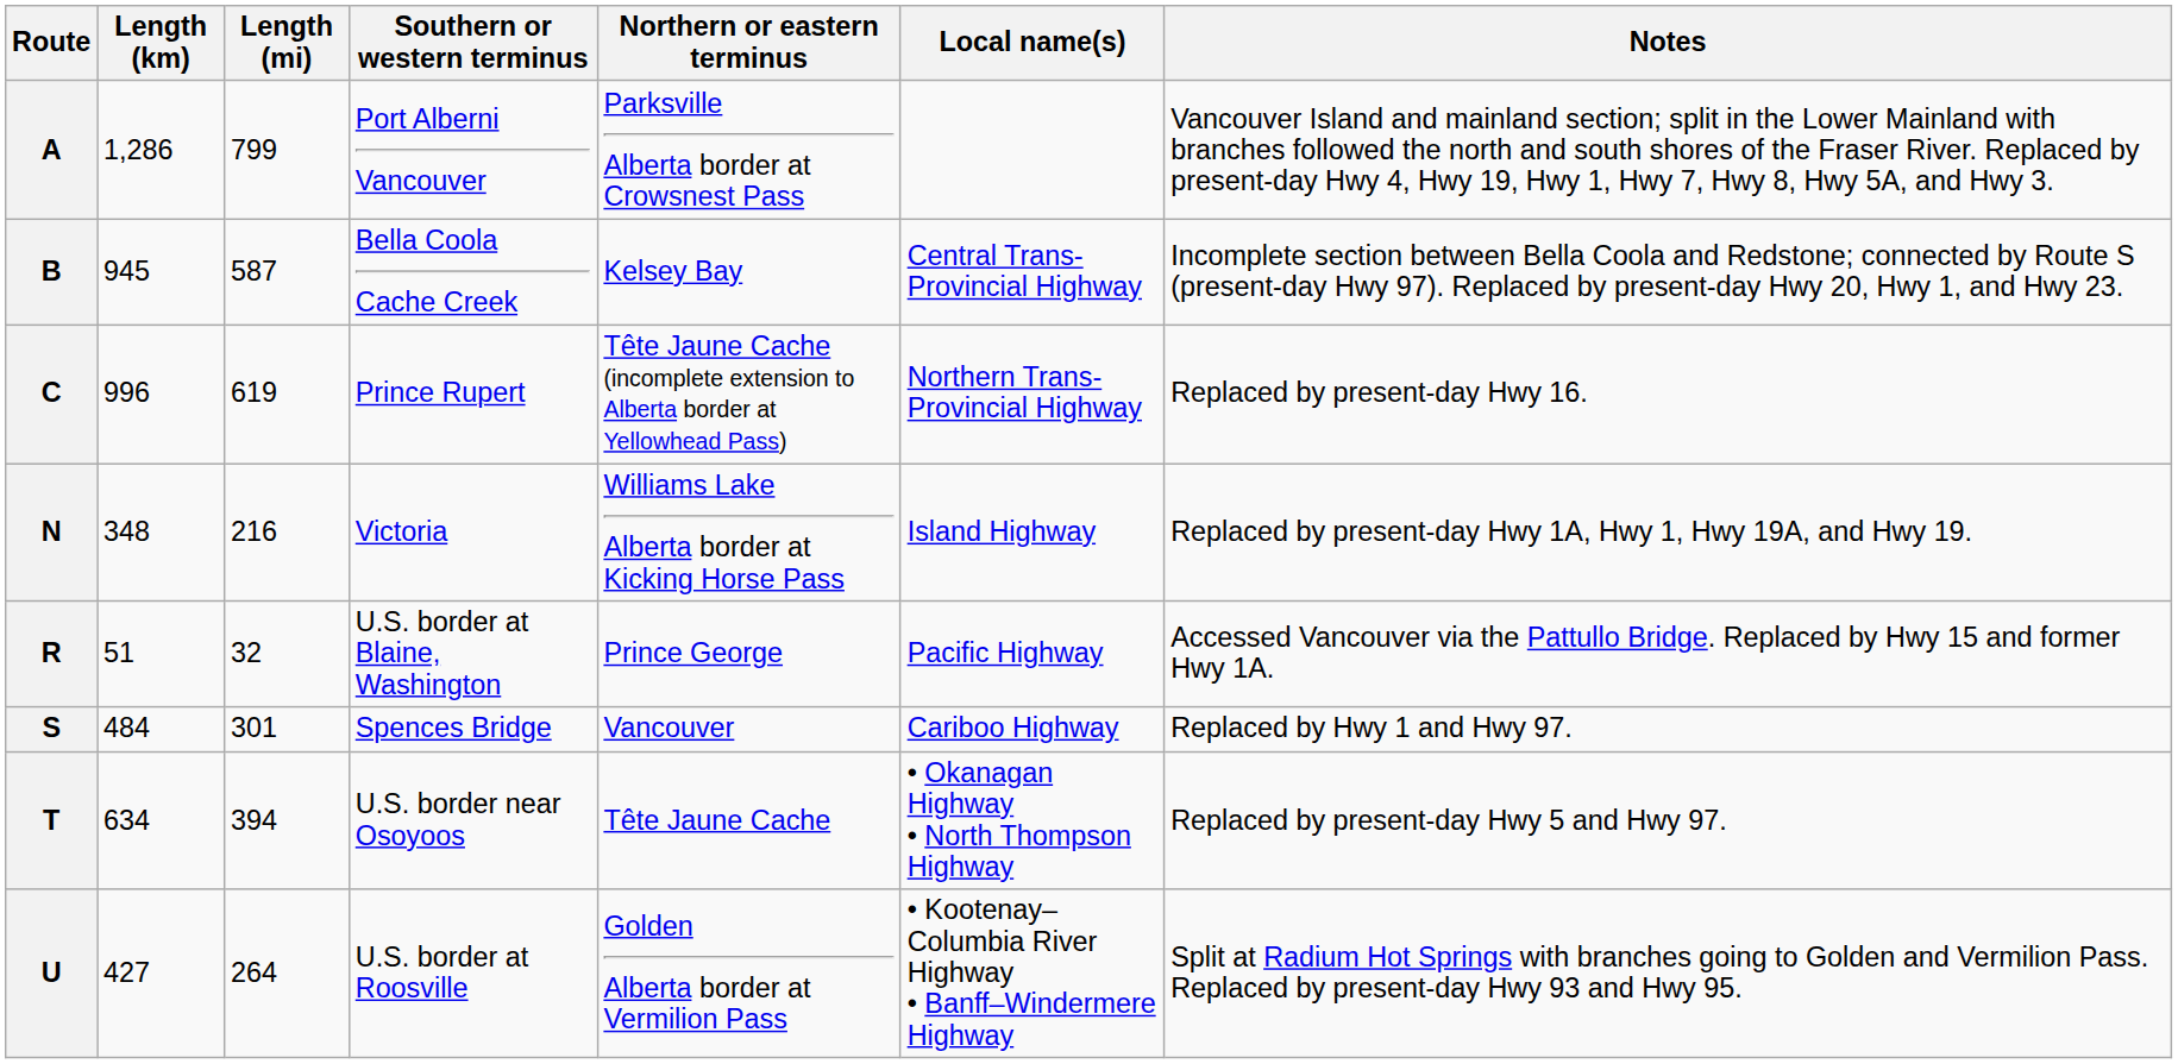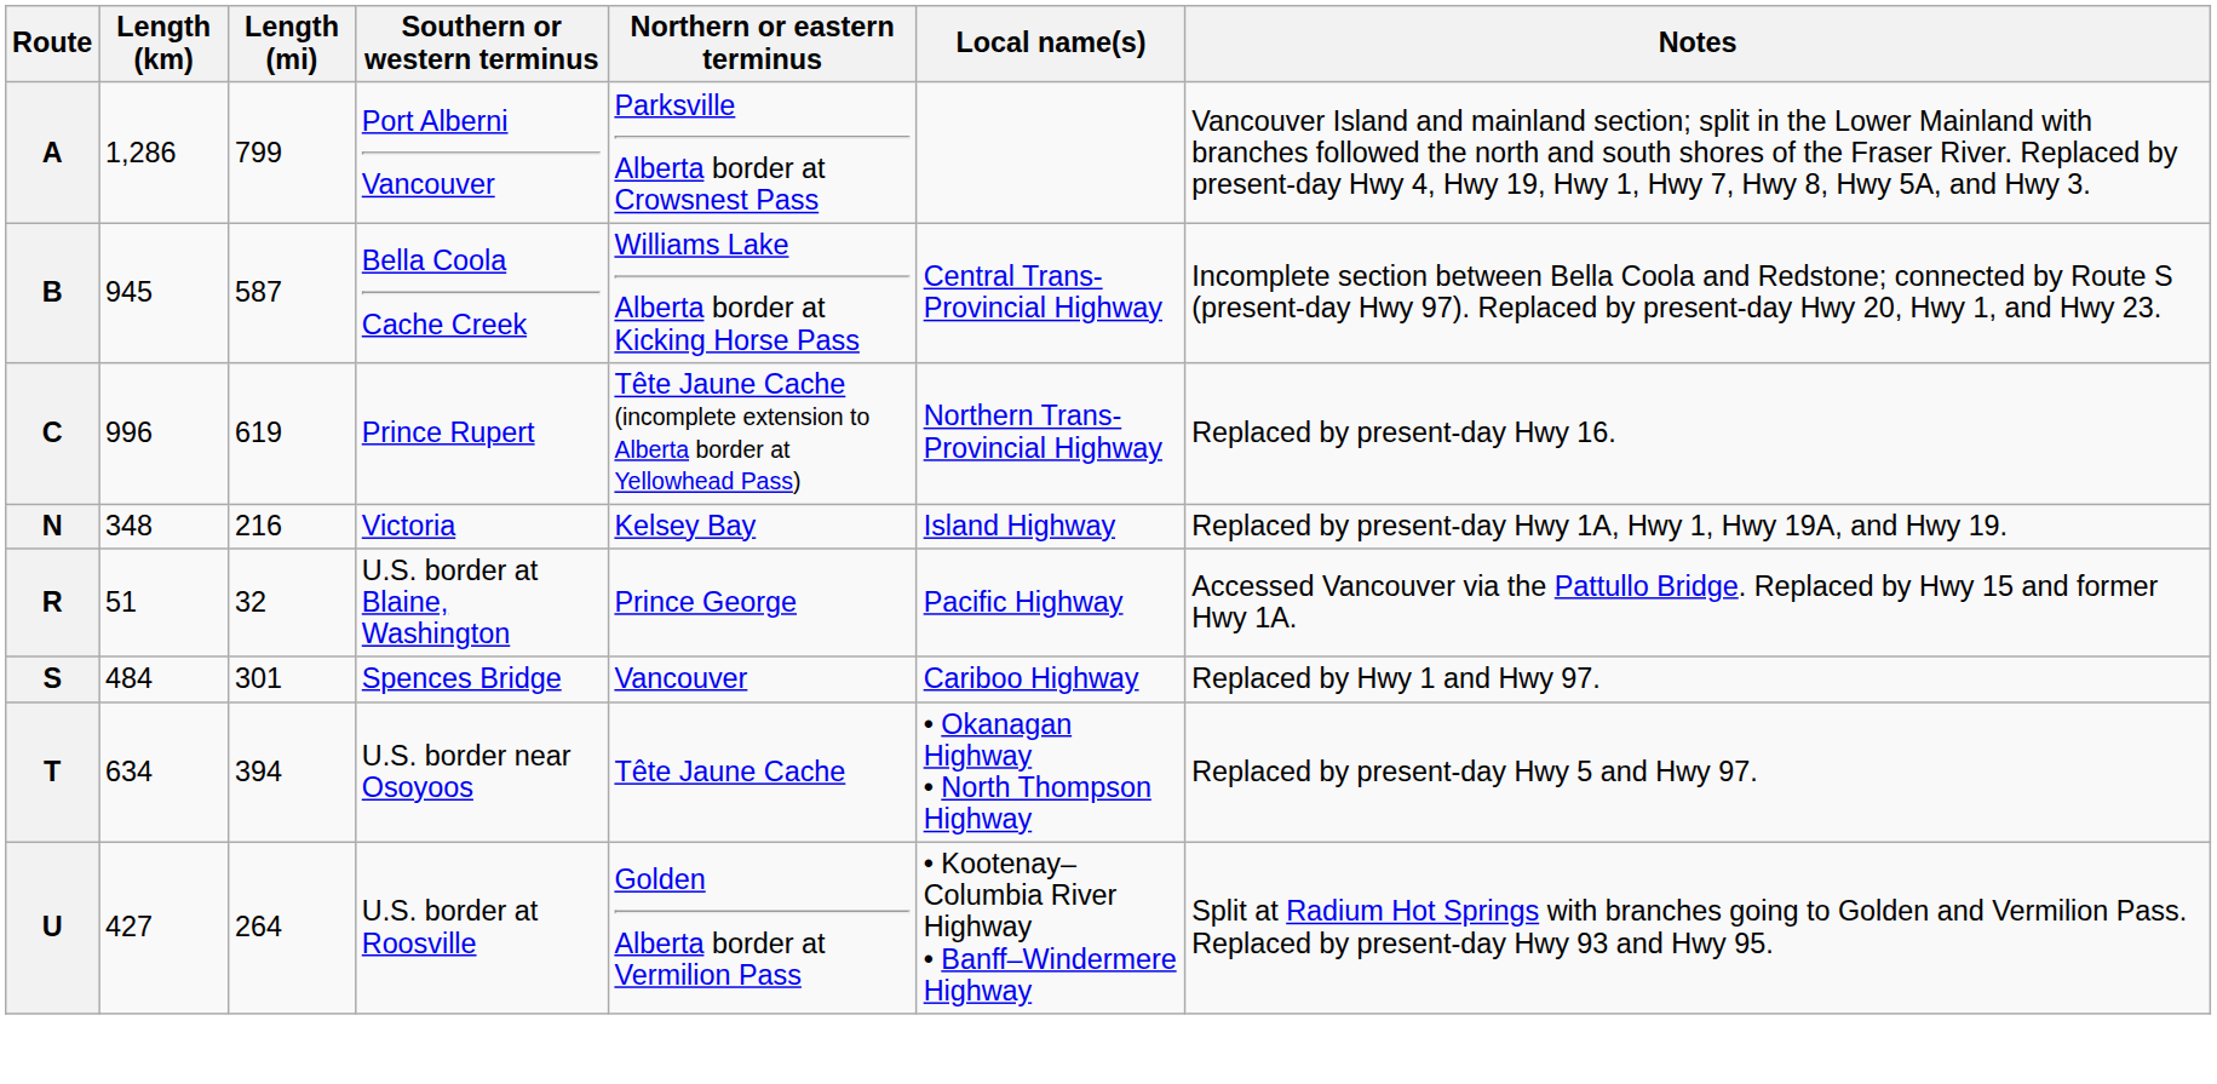B | Northern or eastern terminus: Kelsey Bay -> Williams Lake Alberta border at Kicking Horse Pass
N | Northern or eastern terminus: Williams Lake Alberta border at Kicking Horse Pass -> Kelsey Bay
